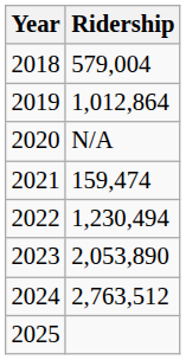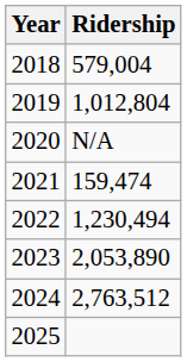2019 | Ridership: 1,012,864 -> 1,012,804
